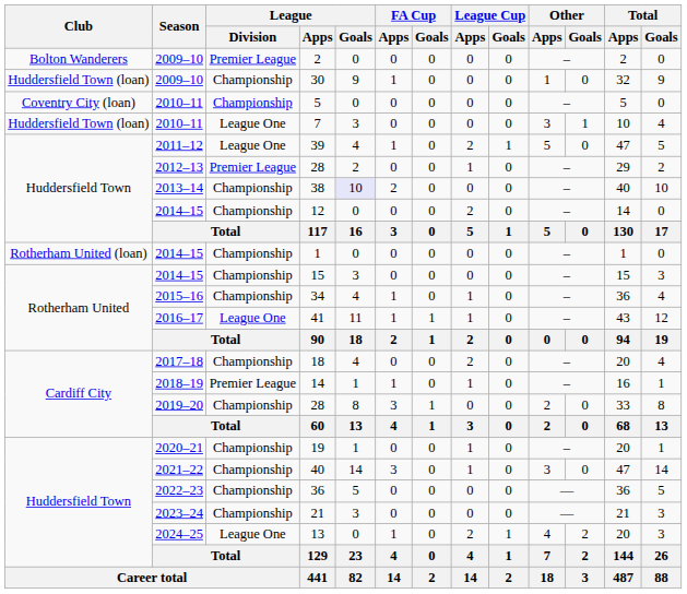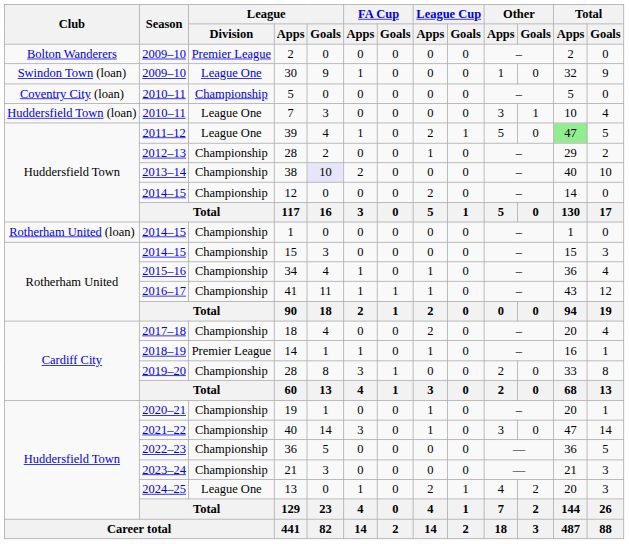30 | Club: Huddersfield Town (loan) -> Swindon Town (loan)
30 | League / Division: Championship -> League One
39 | Total / Apps: no background -> lightgreen background
2012–13 / 28 | League / Division: Premier League -> Championship
41 | League / Division: League One -> Championship
